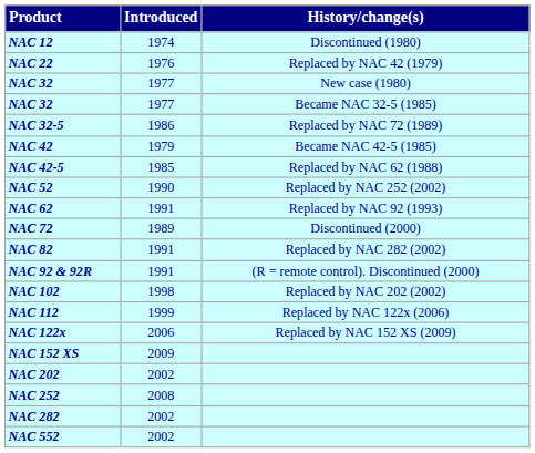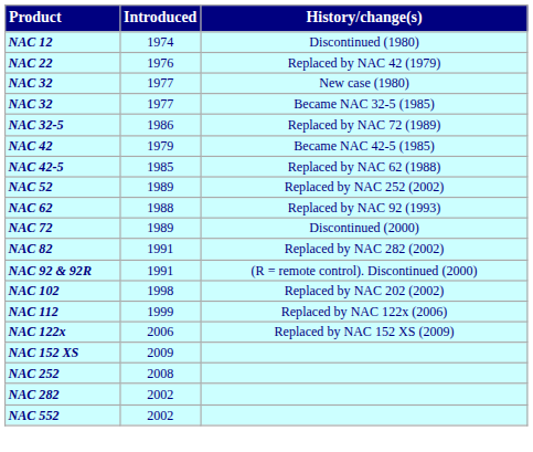NAC 52 | column 2: 1990 -> 1989
NAC 62 | column 2: 1991 -> 1988
- row: NAC 202 | 2002
